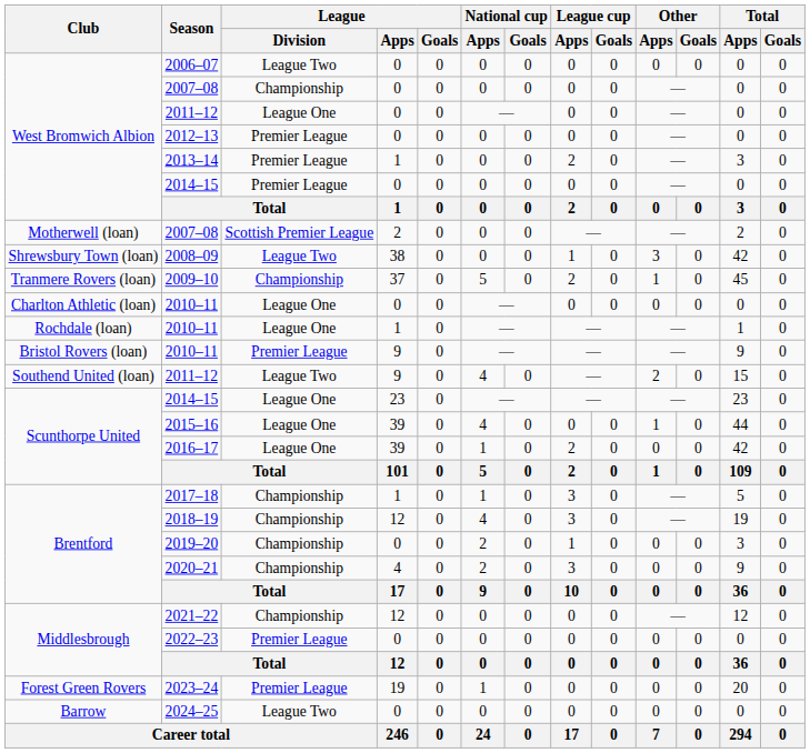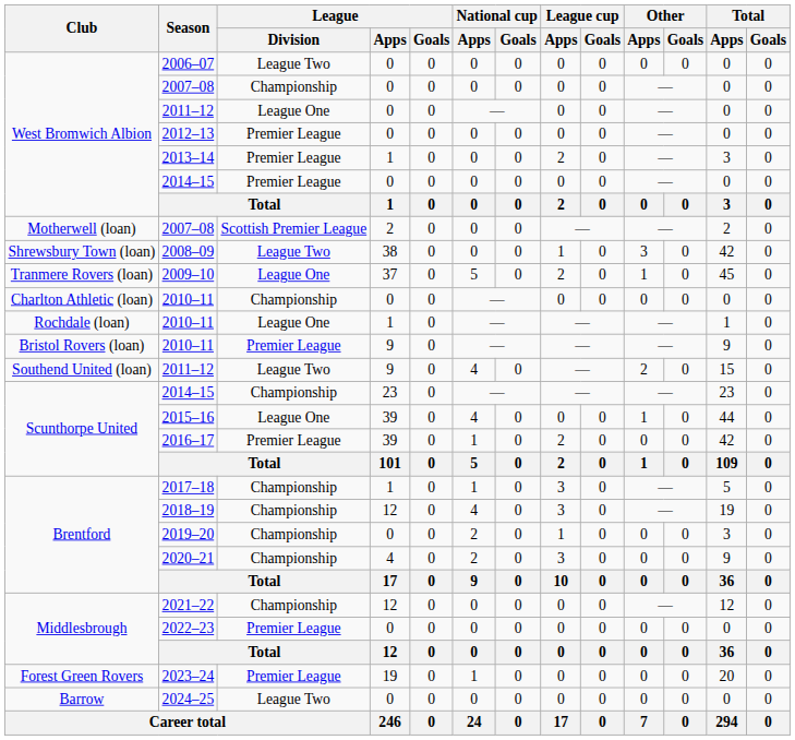2009–10 | League / Division: Championship -> League One
Charlton Athletic (loan) / 2010–11 | League / Division: League One -> Championship
Scunthorpe United / 2014–15 | League / Division: League One -> Championship
2016–17 | League / Division: League One -> Premier League
